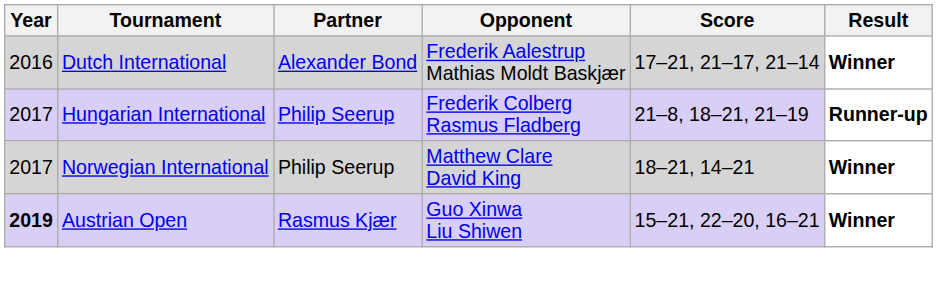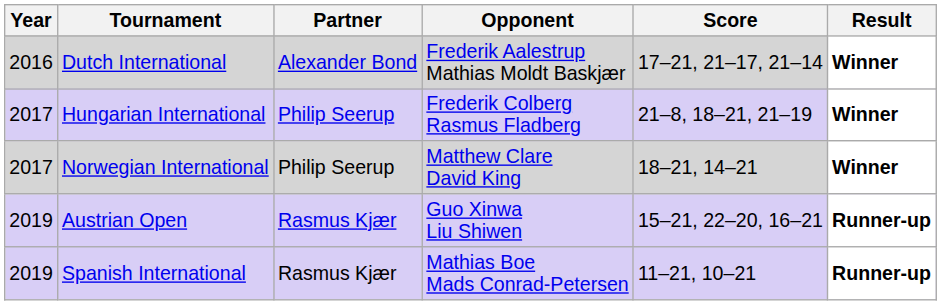Hungarian International | Result: Runner-up -> Winner
Austrian Open | Year: bold -> normal
Austrian Open | Result: Winner -> Runner-up
+ row: 2019 | Spanish International | Rasmus Kjær | Mathias Boe Mads Conrad-Petersen | 11–21, 10–21 | Runner-up
